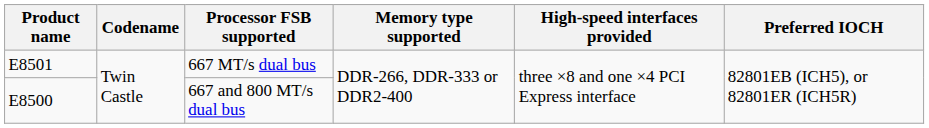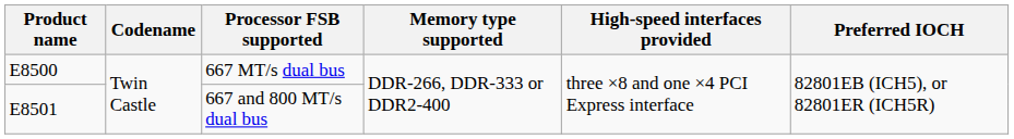667 MT/s dual bus | Product name: E8501 -> E8500
667 and 800 MT/s dual bus | Product name: E8500 -> E8501
